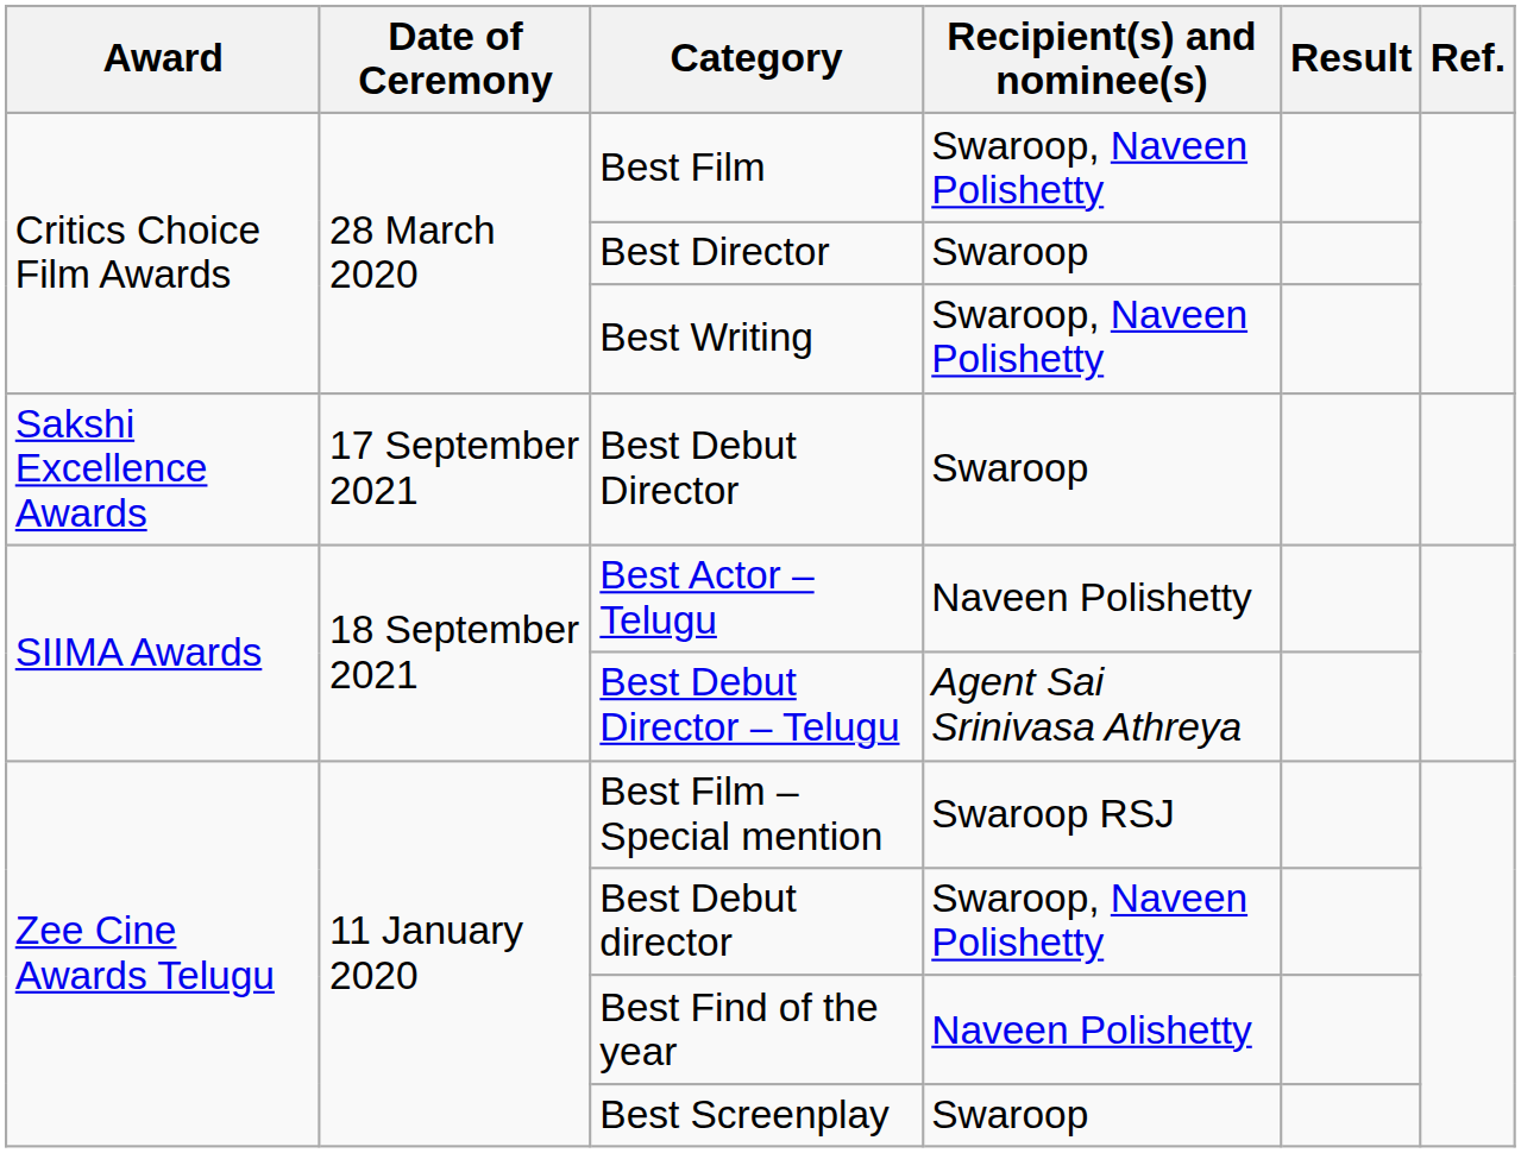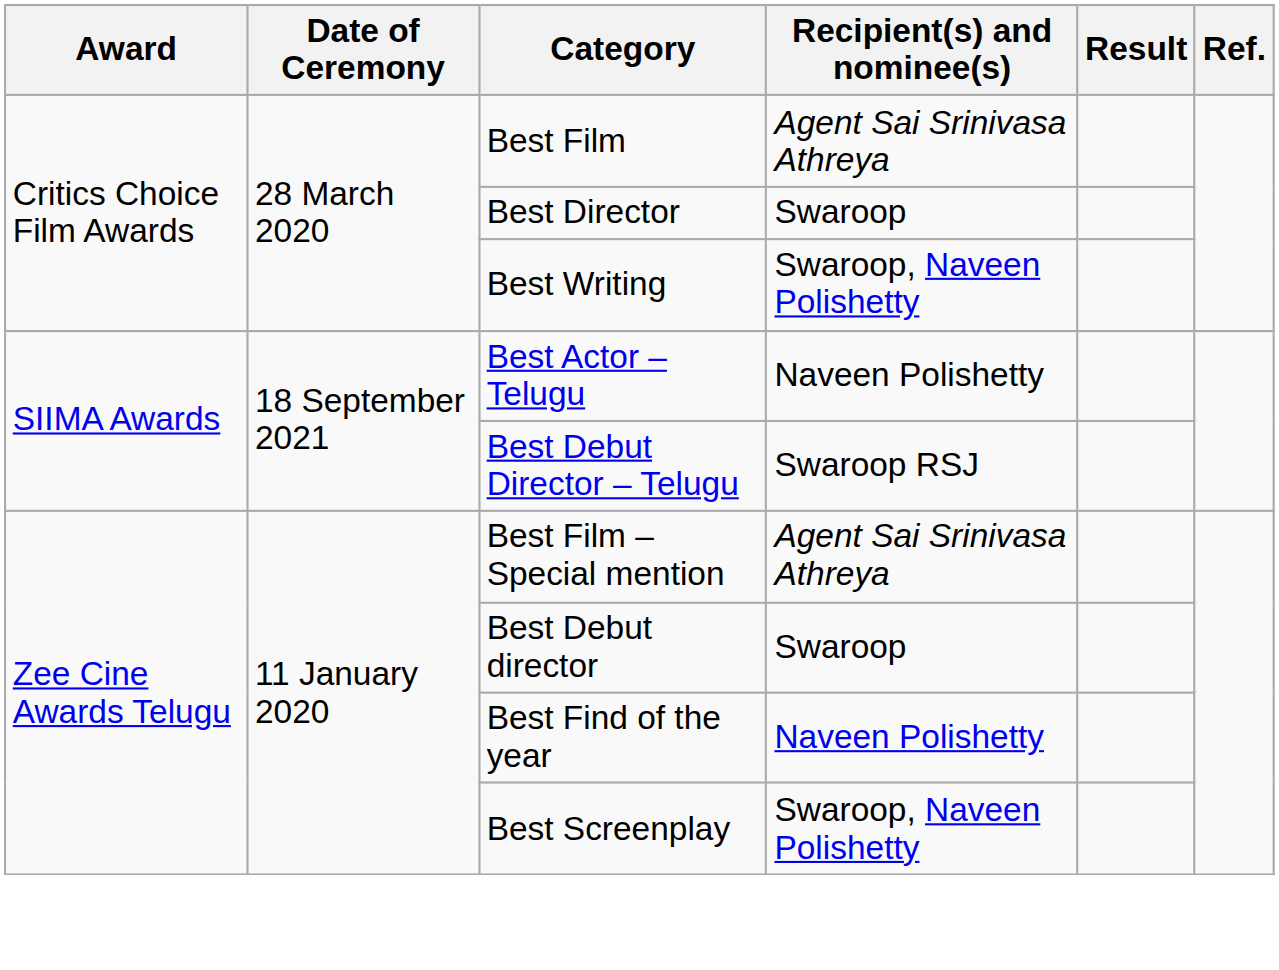Best Film | Recipient(s) and nominee(s): Swaroop, Naveen Polishetty -> Agent Sai Srinivasa Athreya
- row: Sakshi Excellence Awards | 17 September 2021 | Best Debut Director | Swaroop
Best Debut Director – Telugu | Recipient(s) and nominee(s): Agent Sai Srinivasa Athreya -> Swaroop RSJ
Best Film – Special mention | Recipient(s) and nominee(s): Swaroop RSJ -> Agent Sai Srinivasa Athreya
Best Debut director | Recipient(s) and nominee(s): Swaroop, Naveen Polishetty -> Swaroop
Best Screenplay | Recipient(s) and nominee(s): Swaroop -> Swaroop, Naveen Polishetty
